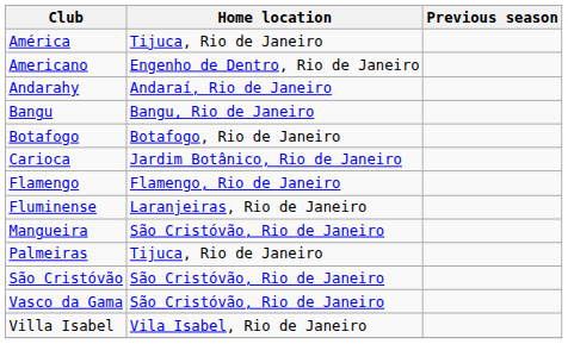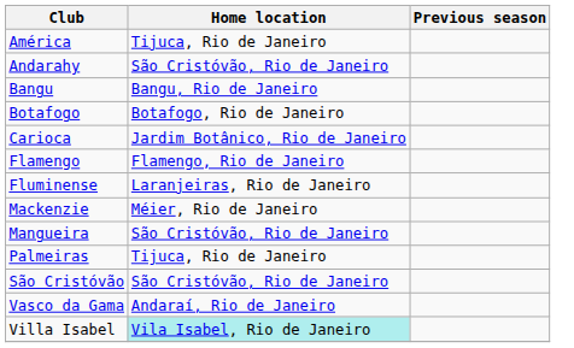- row: Americano | Engenho de Dentro, Rio de Janeiro
Andarahy | Home location: Andaraí, Rio de Janeiro -> São Cristóvão, Rio de Janeiro
+ row: Mackenzie | Méier, Rio de Janeiro
Vasco da Gama | Home location: São Cristóvão, Rio de Janeiro -> Andaraí, Rio de Janeiro
Villa Isabel | Home location: no background -> paleturquoise background
